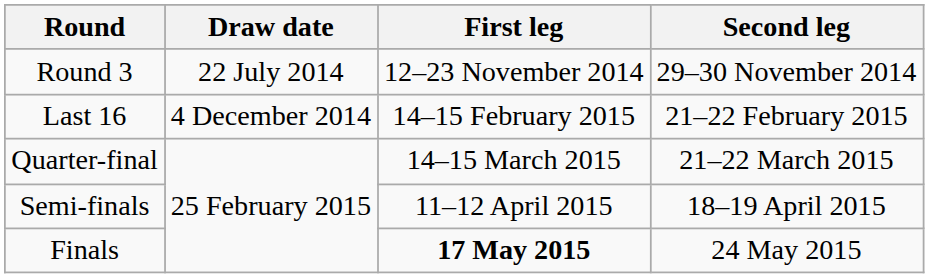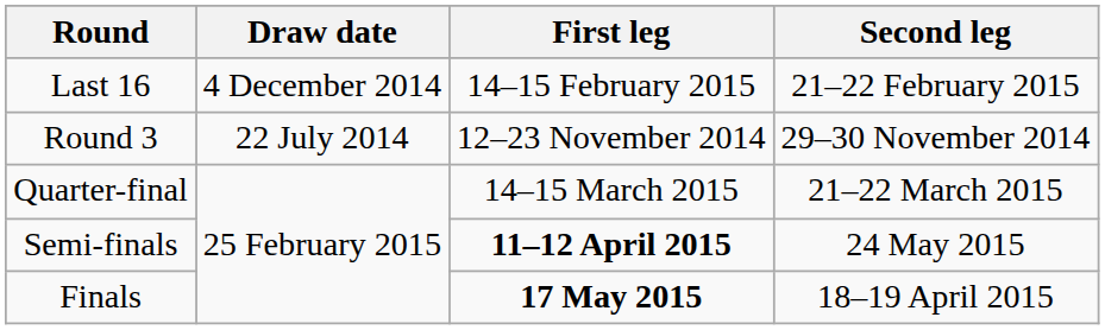rows swapped: Round 3 <-> Last 16
Semi-finals | First leg: normal -> bold
Semi-finals | Second leg: 18–19 April 2015 -> 24 May 2015
Finals | Second leg: 24 May 2015 -> 18–19 April 2015
